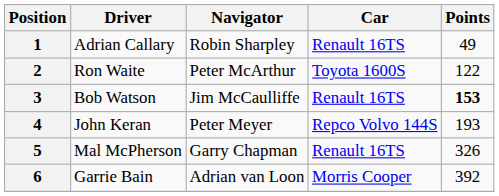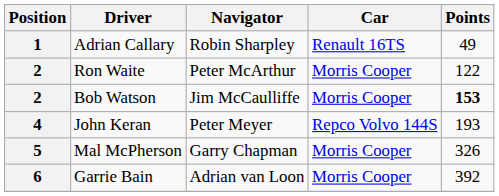Ron Waite | Car: Toyota 1600S -> Morris Cooper
Bob Watson | Position: 3 -> 2
Bob Watson | Car: Renault 16TS -> Morris Cooper
Mal McPherson | Car: Renault 16TS -> Morris Cooper
